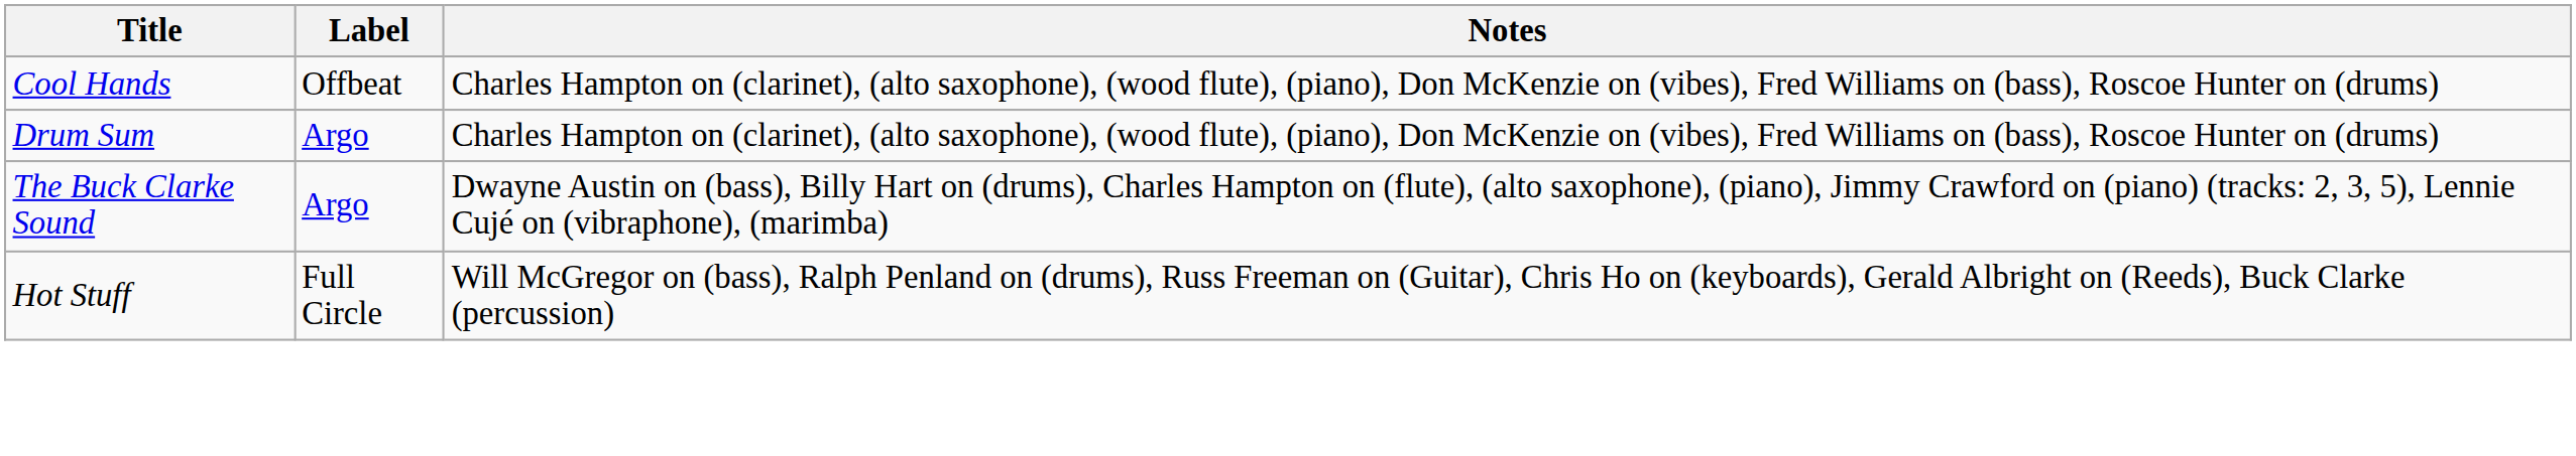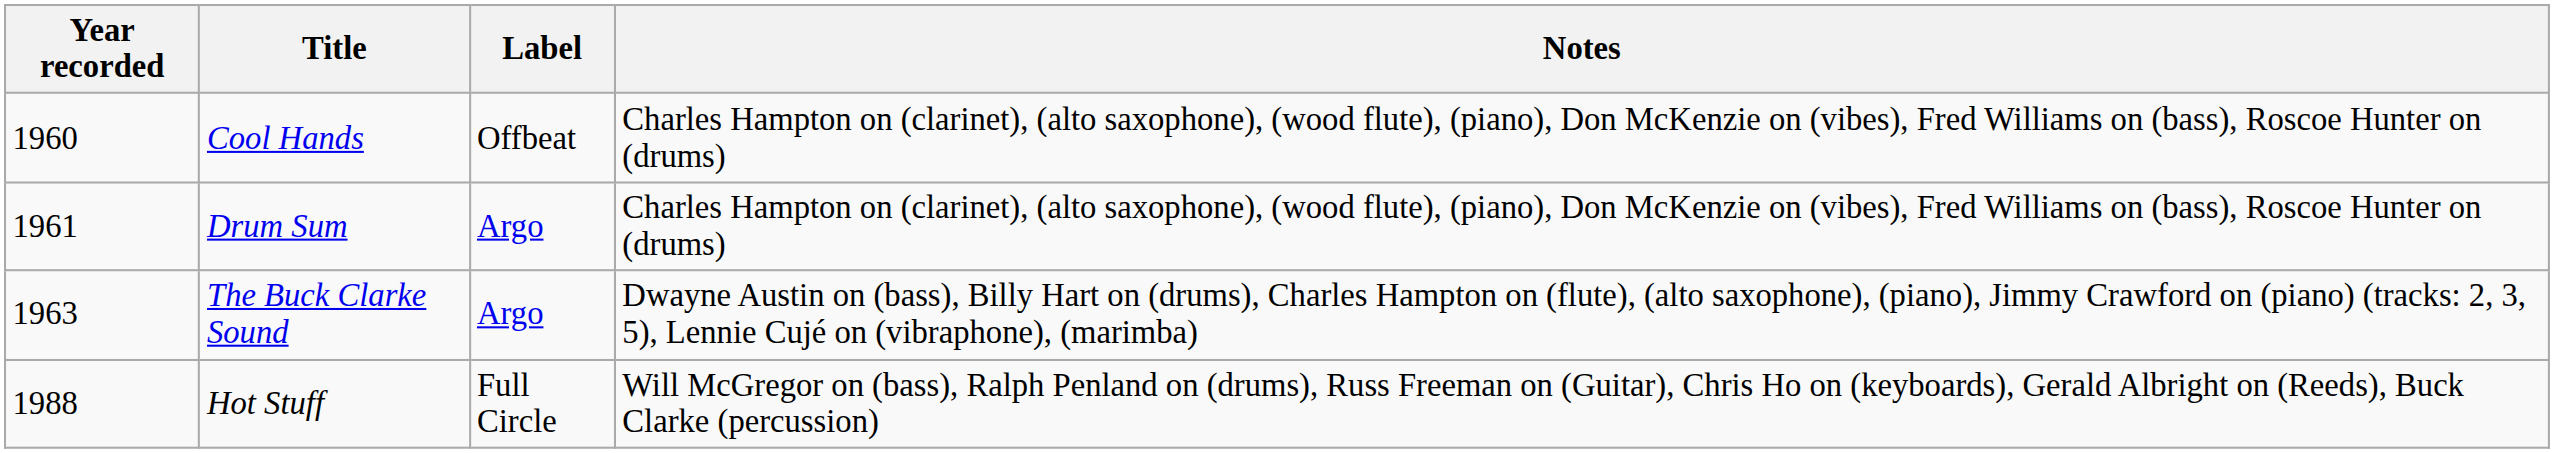+ column: Year recorded | 1960 | 1961 | 1963 | 1988
